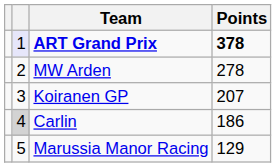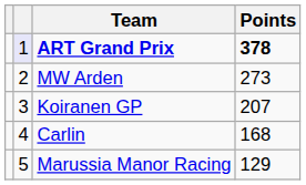MW Arden | Points: 278 -> 273
Carlin | column 2: lightgrey background -> no background
Carlin | Points: 186 -> 168
